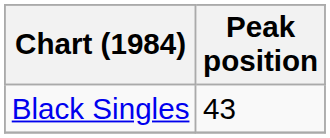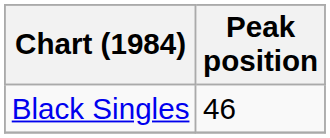Black Singles | Peak position: 43 -> 46
